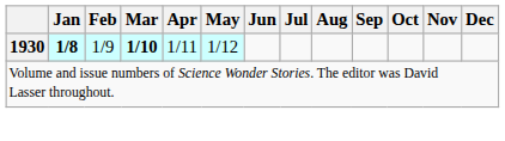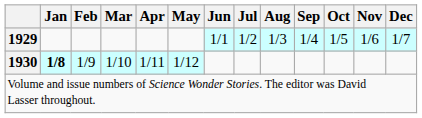+ row: 1929 | 1/1 | 1/2 | 1/3 | 1/4 | 1/5 | 1/6 | 1/7
1930 | Mar: bold -> normal
